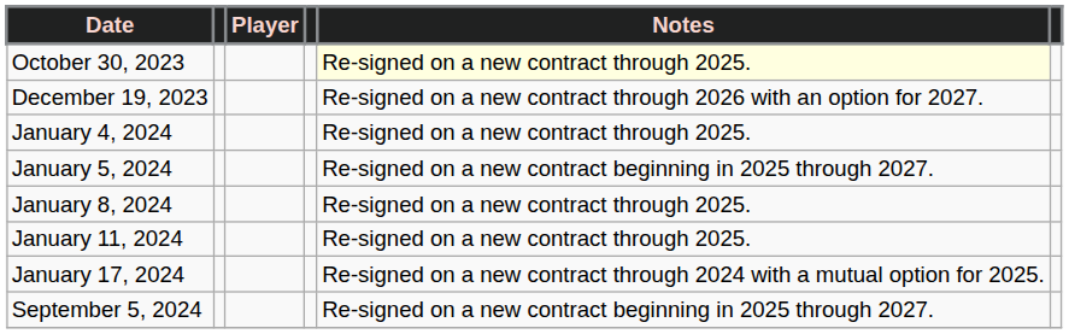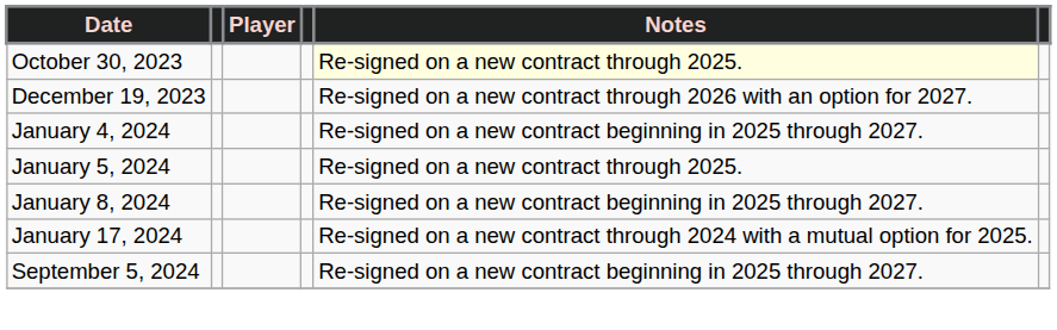January 4, 2024 | Notes: Re-signed on a new contract through 2025. -> Re-signed on a new contract beginning in 2025 through 2027.
January 5, 2024 | Notes: Re-signed on a new contract beginning in 2025 through 2027. -> Re-signed on a new contract through 2025.
January 8, 2024 | Notes: Re-signed on a new contract through 2025. -> Re-signed on a new contract beginning in 2025 through 2027.
- row: January 11, 2024 | Re-signed on a new contract through 2025.
